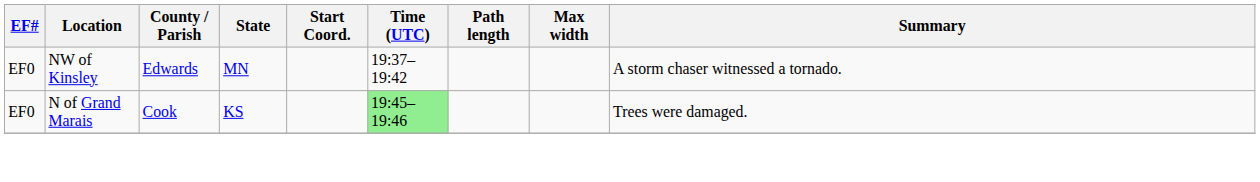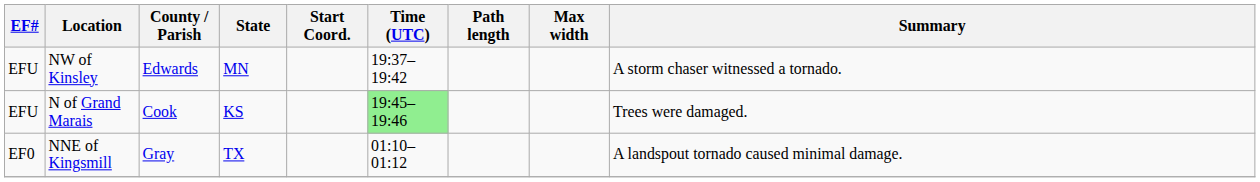NW of Kinsley | EF#: EF0 -> EFU
N of Grand Marais | EF#: EF0 -> EFU
+ row: EF0 | NNE of Kingsmill | Gray | TX | 01:10–01:12 | A landspout tornado caused minimal damage.
